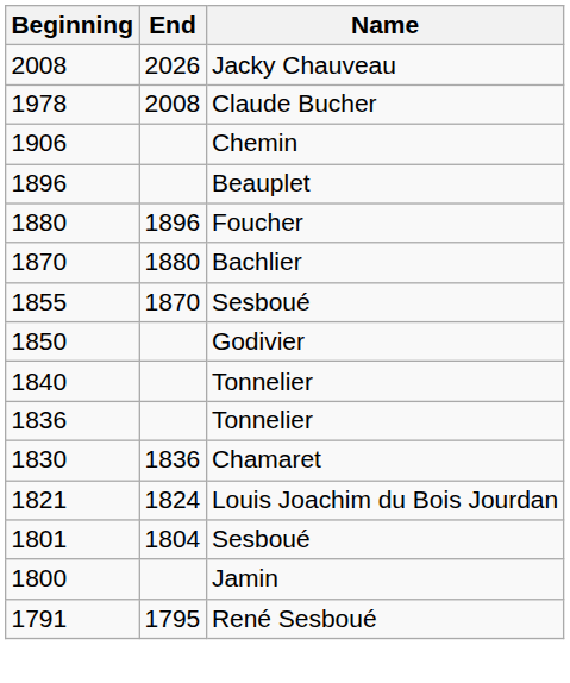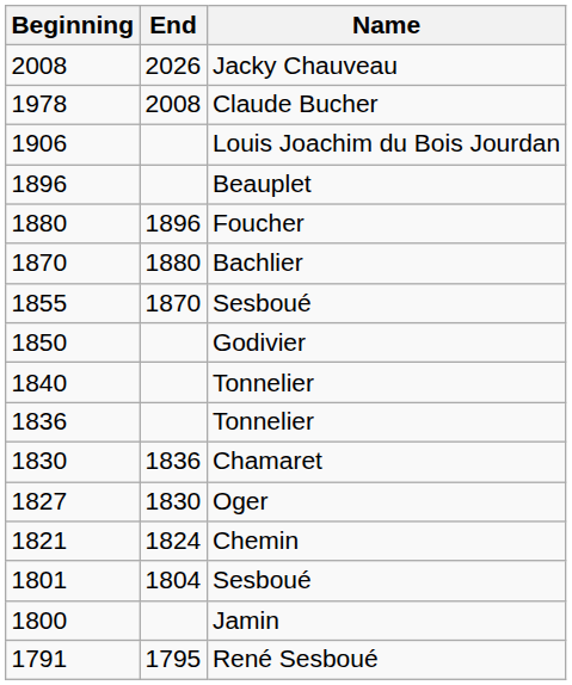1906 | Name: Chemin -> Louis Joachim du Bois Jourdan
+ row: 1827 | 1830 | Oger
1821 | Name: Louis Joachim du Bois Jourdan -> Chemin
